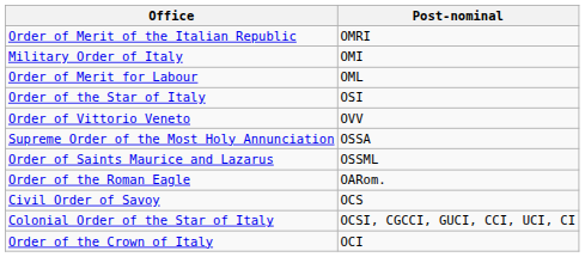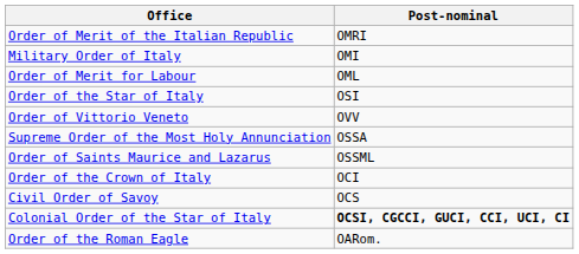rows swapped: Order of the Crown of Italy <-> Order of the Roman Eagle
Colonial Order of the Star of Italy | Post-nominal: normal -> bold
